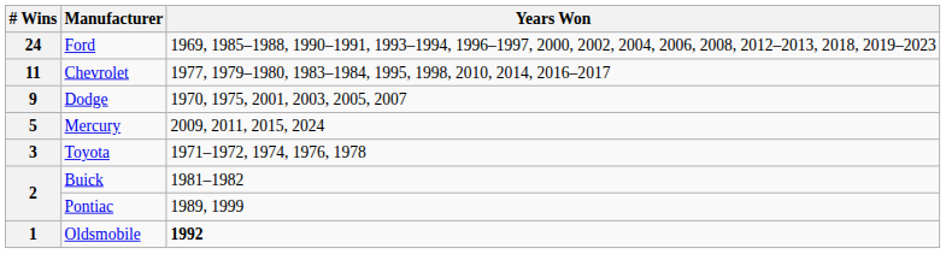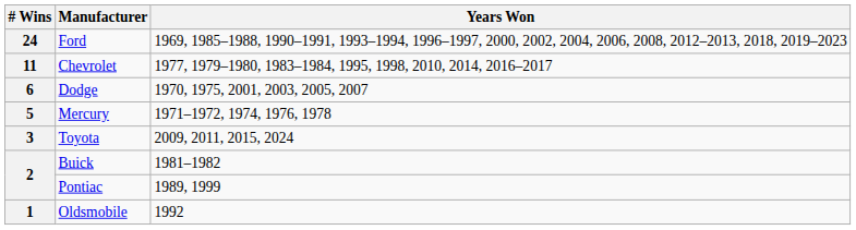Dodge | # Wins: 9 -> 6
Mercury | Years Won: 2009, 2011, 2015, 2024 -> 1971–1972, 1974, 1976, 1978
Toyota | Years Won: 1971–1972, 1974, 1976, 1978 -> 2009, 2011, 2015, 2024
Oldsmobile | Years Won: bold -> normal
